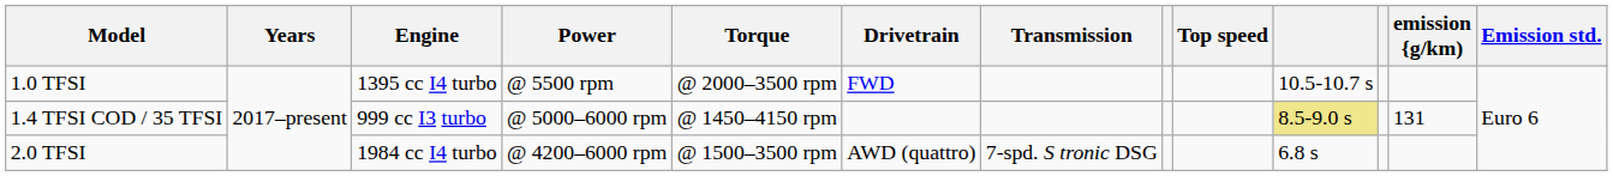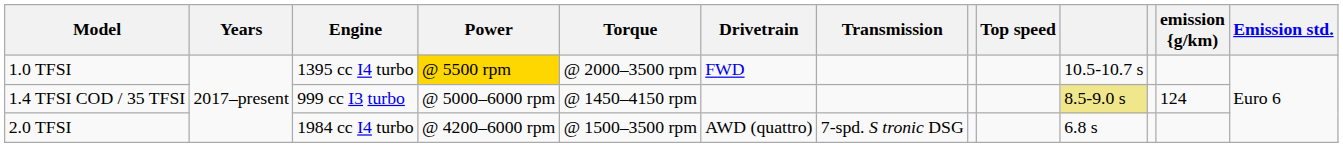1.0 TFSI | Power: no background -> gold background
1.4 TFSI COD / 35 TFSI | emission {g/km): 131 -> 124
